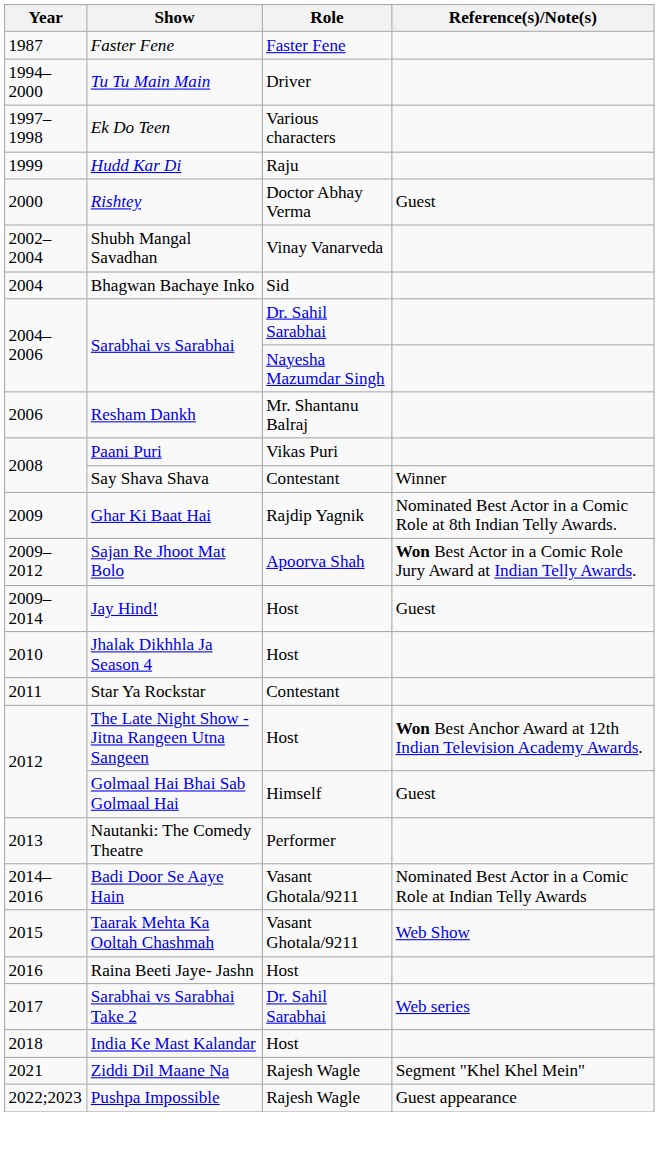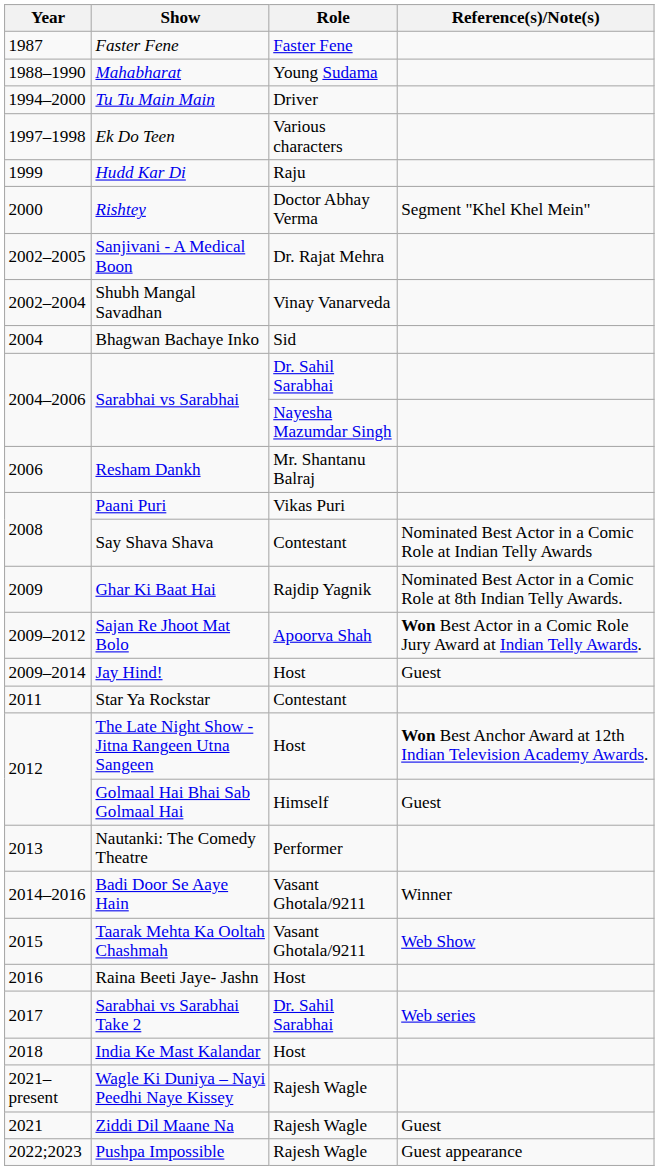+ row: 1988–1990 | Mahabharat | Young Sudama
Rishtey | Reference(s)/Note(s): Guest -> Segment "Khel Khel Mein"
+ row: 2002–2005 | Sanjivani - A Medical Boon | Dr. Rajat Mehra
Say Shava Shava | Reference(s)/Note(s): Winner -> Nominated Best Actor in a Comic Role at Indian Telly Awards
- row: 2010 | Jhalak Dikhhla Ja Season 4 | Host
Badi Door Se Aaye Hain | Reference(s)/Note(s): Nominated Best Actor in a Comic Role at Indian Telly Awards -> Winner
+ row: 2021–present | Wagle Ki Duniya – Nayi Peedhi Naye Kissey | Rajesh Wagle
Ziddi Dil Maane Na | Reference(s)/Note(s): Segment "Khel Khel Mein" -> Guest
